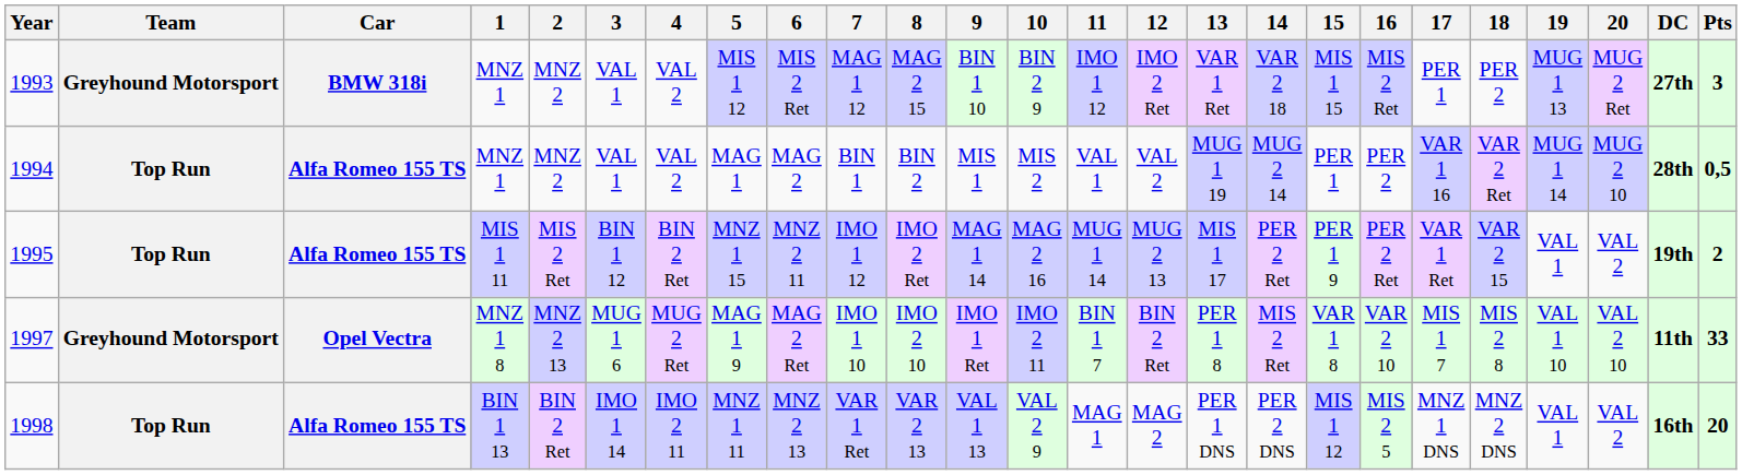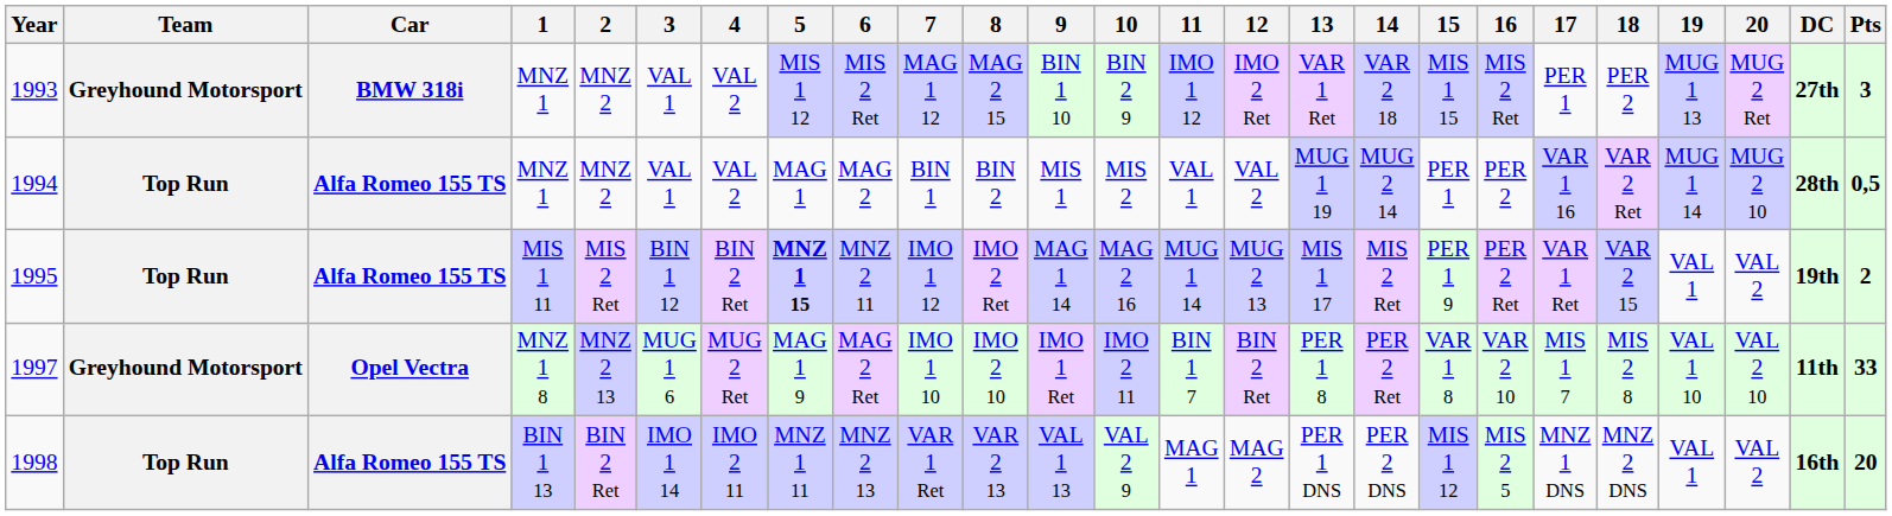1995 | 5: normal -> bold
1995 | 14: PER 2 Ret -> MIS 2 Ret
1997 | 14: MIS 2 Ret -> PER 2 Ret
